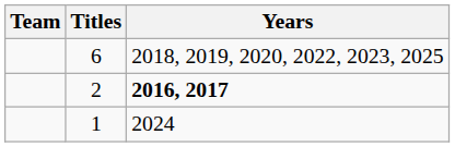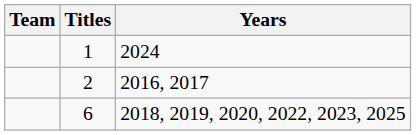rows swapped: 6 <-> 1
2 | Years: bold -> normal
